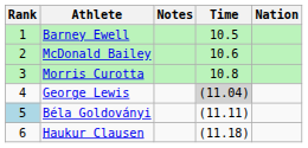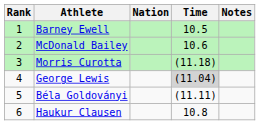columns swapped: Nation <-> Notes
Morris Curotta | Time: 10.8 -> (11.18)
Béla Goldoványi | Rank: lightblue background -> no background
Haukur Clausen | Time: (11.18) -> 10.8
